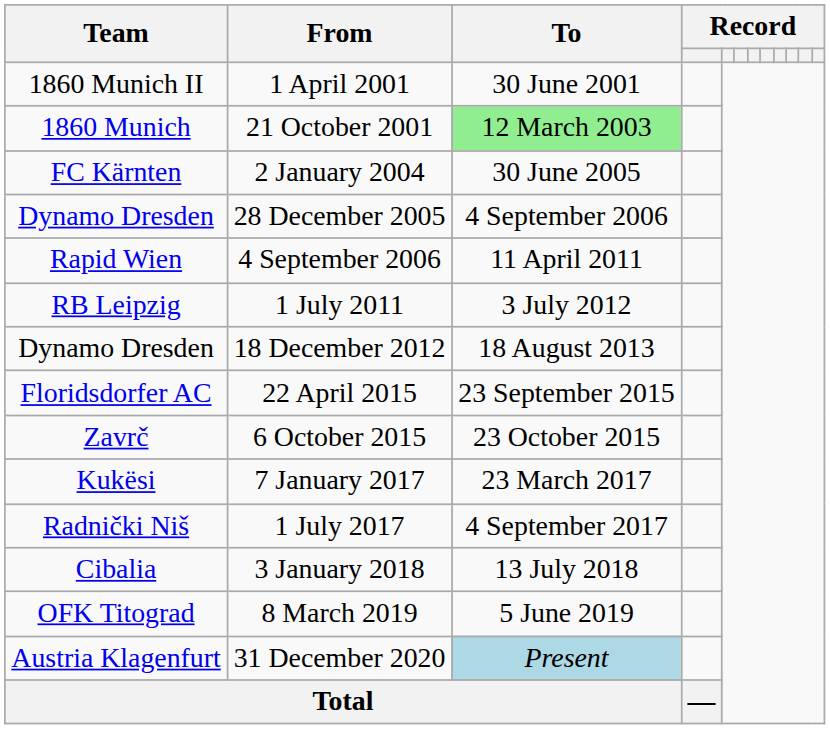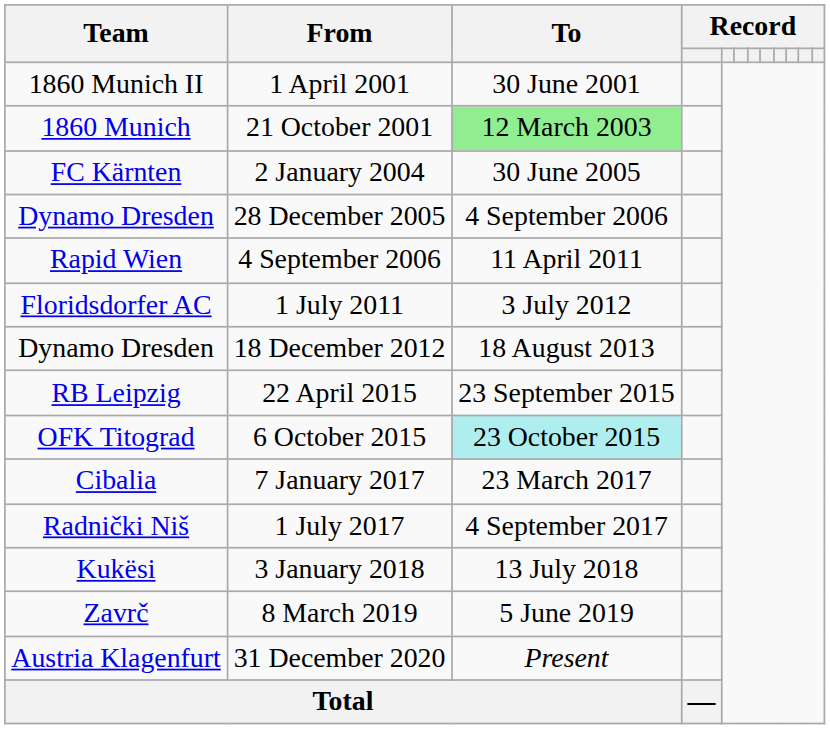1 July 2011 | Team: RB Leipzig -> Floridsdorfer AC
22 April 2015 | Team: Floridsdorfer AC -> RB Leipzig
6 October 2015 | Team: Zavrč -> OFK Titograd
6 October 2015 | To: no background -> paleturquoise background
7 January 2017 | Team: Kukësi -> Cibalia
3 January 2018 | Team: Cibalia -> Kukësi
8 March 2019 | Team: OFK Titograd -> Zavrč
31 December 2020 | To: lightblue background -> no background
